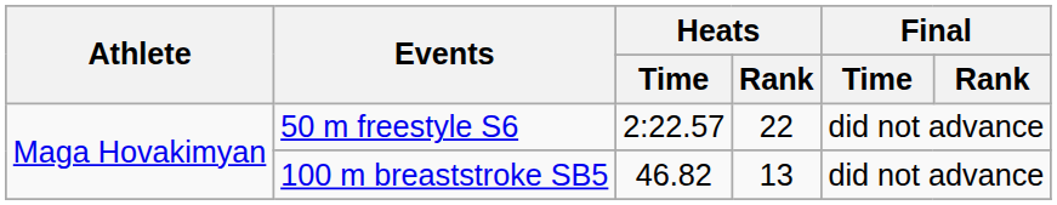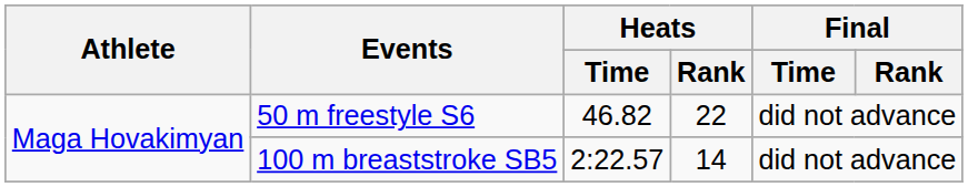50 m freestyle S6 | Heats / Time: 2:22.57 -> 46.82
100 m breaststroke SB5 | Heats / Time: 46.82 -> 2:22.57
100 m breaststroke SB5 | Heats / Rank: 13 -> 14
